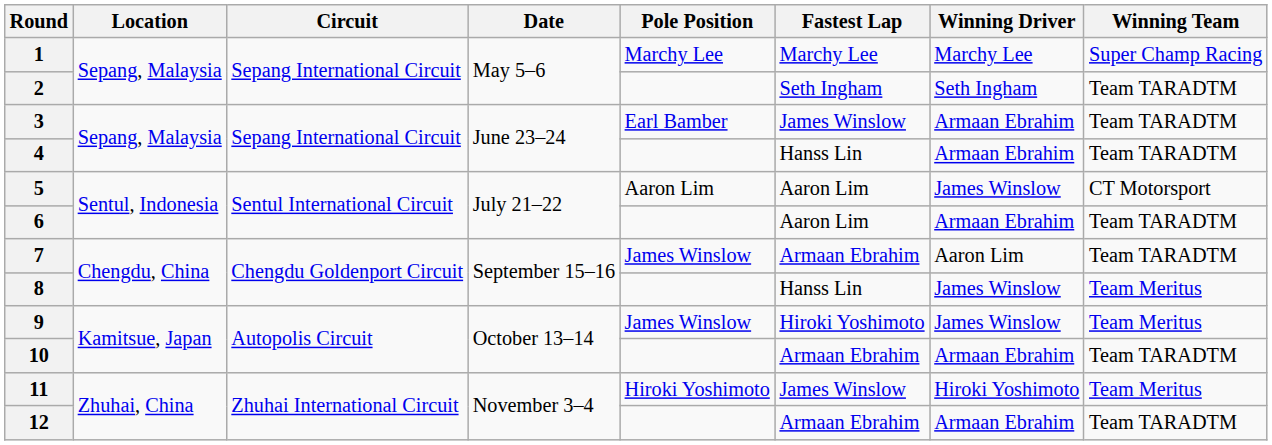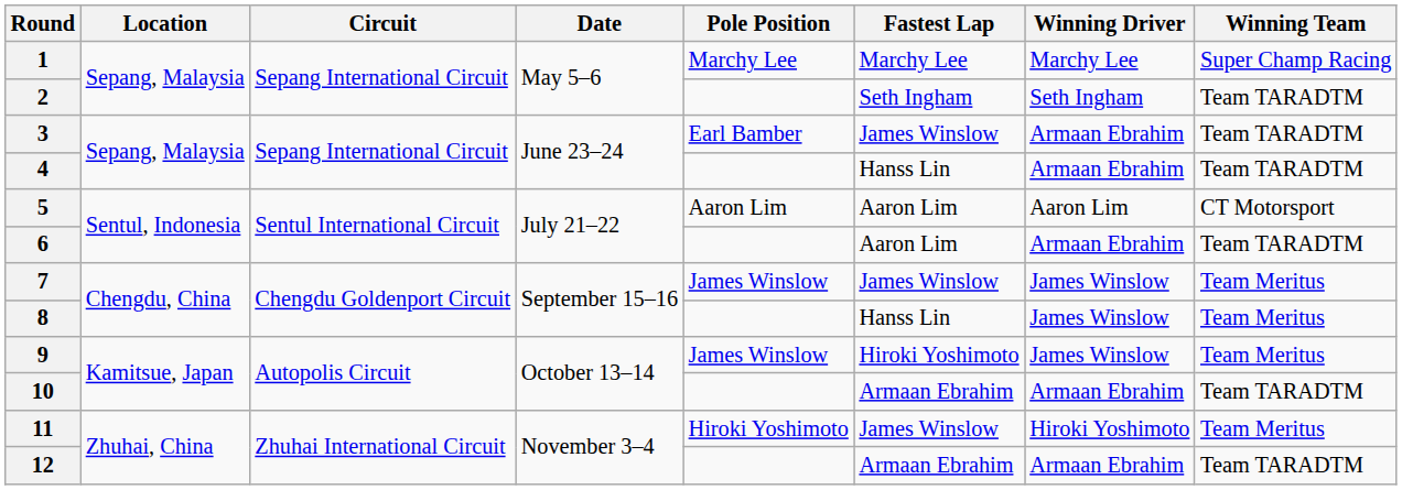5 | Winning Driver: James Winslow -> Aaron Lim
7 | Fastest Lap: Armaan Ebrahim -> James Winslow
7 | Winning Driver: Aaron Lim -> James Winslow
7 | Winning Team: Team TARADTM -> Team Meritus
